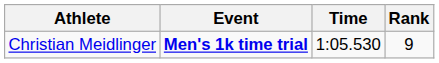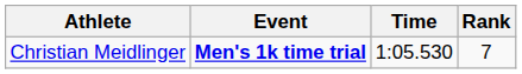Christian Meidlinger | Rank: 9 -> 7
